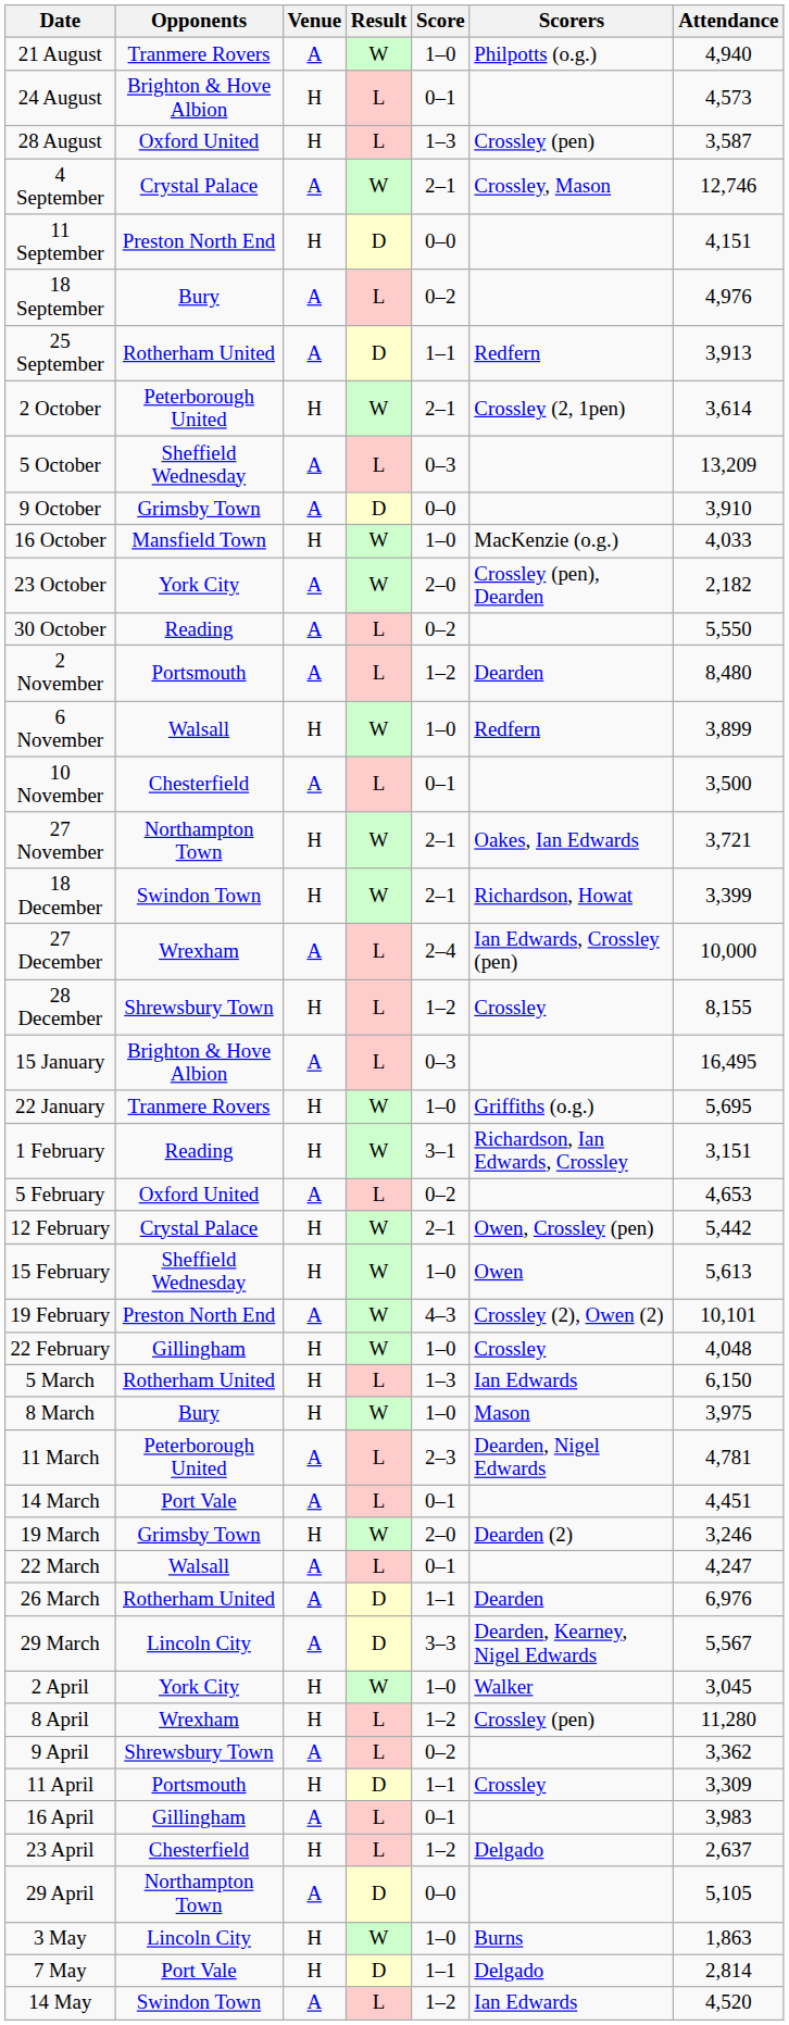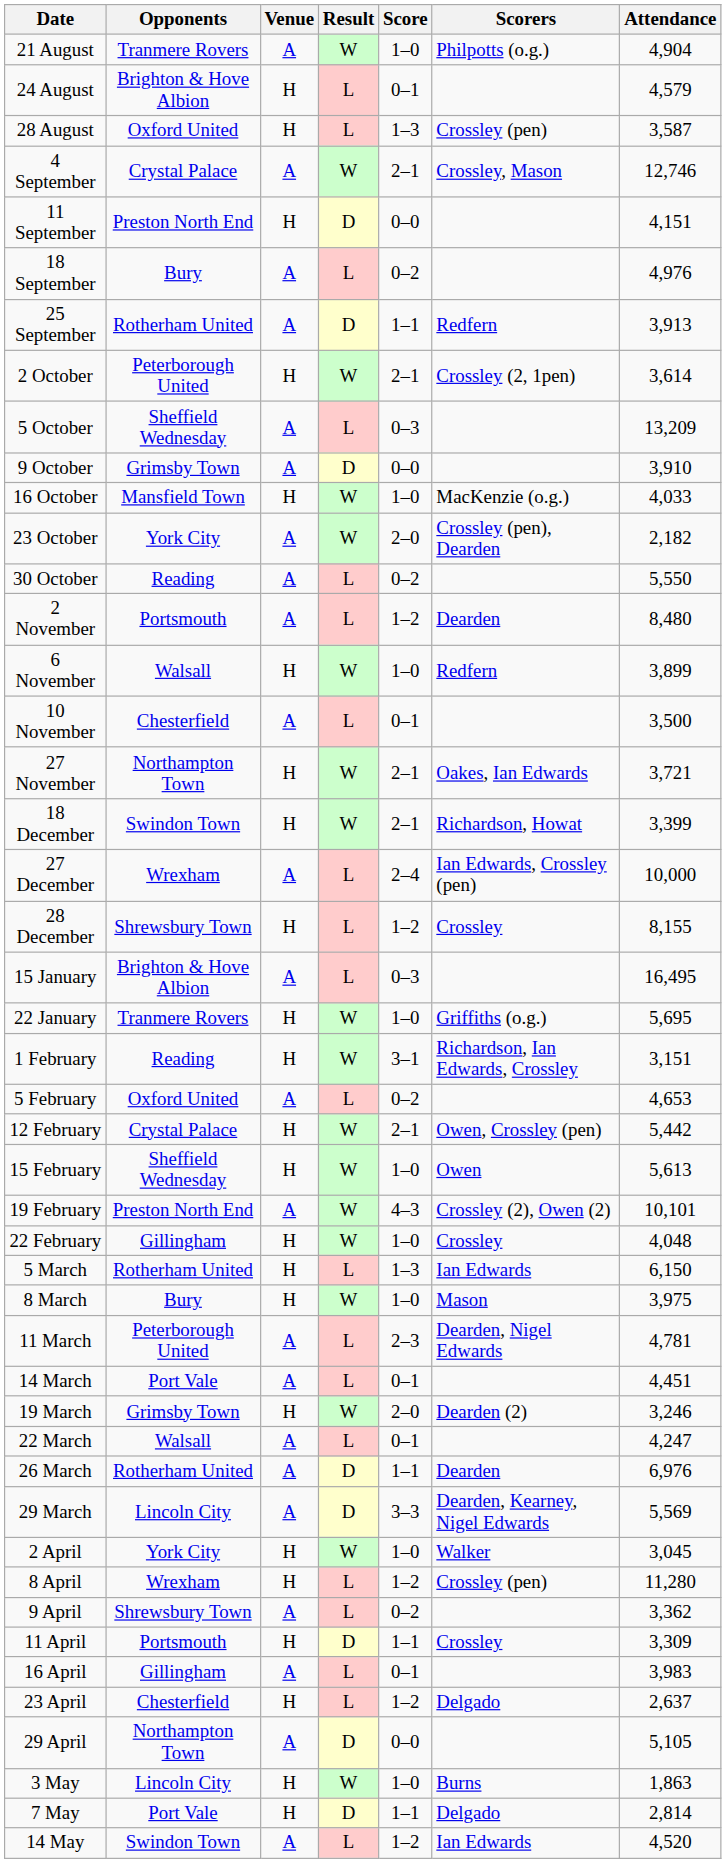21 August | Attendance: 4,940 -> 4,904
24 August | Attendance: 4,573 -> 4,579
29 March | Attendance: 5,567 -> 5,569
